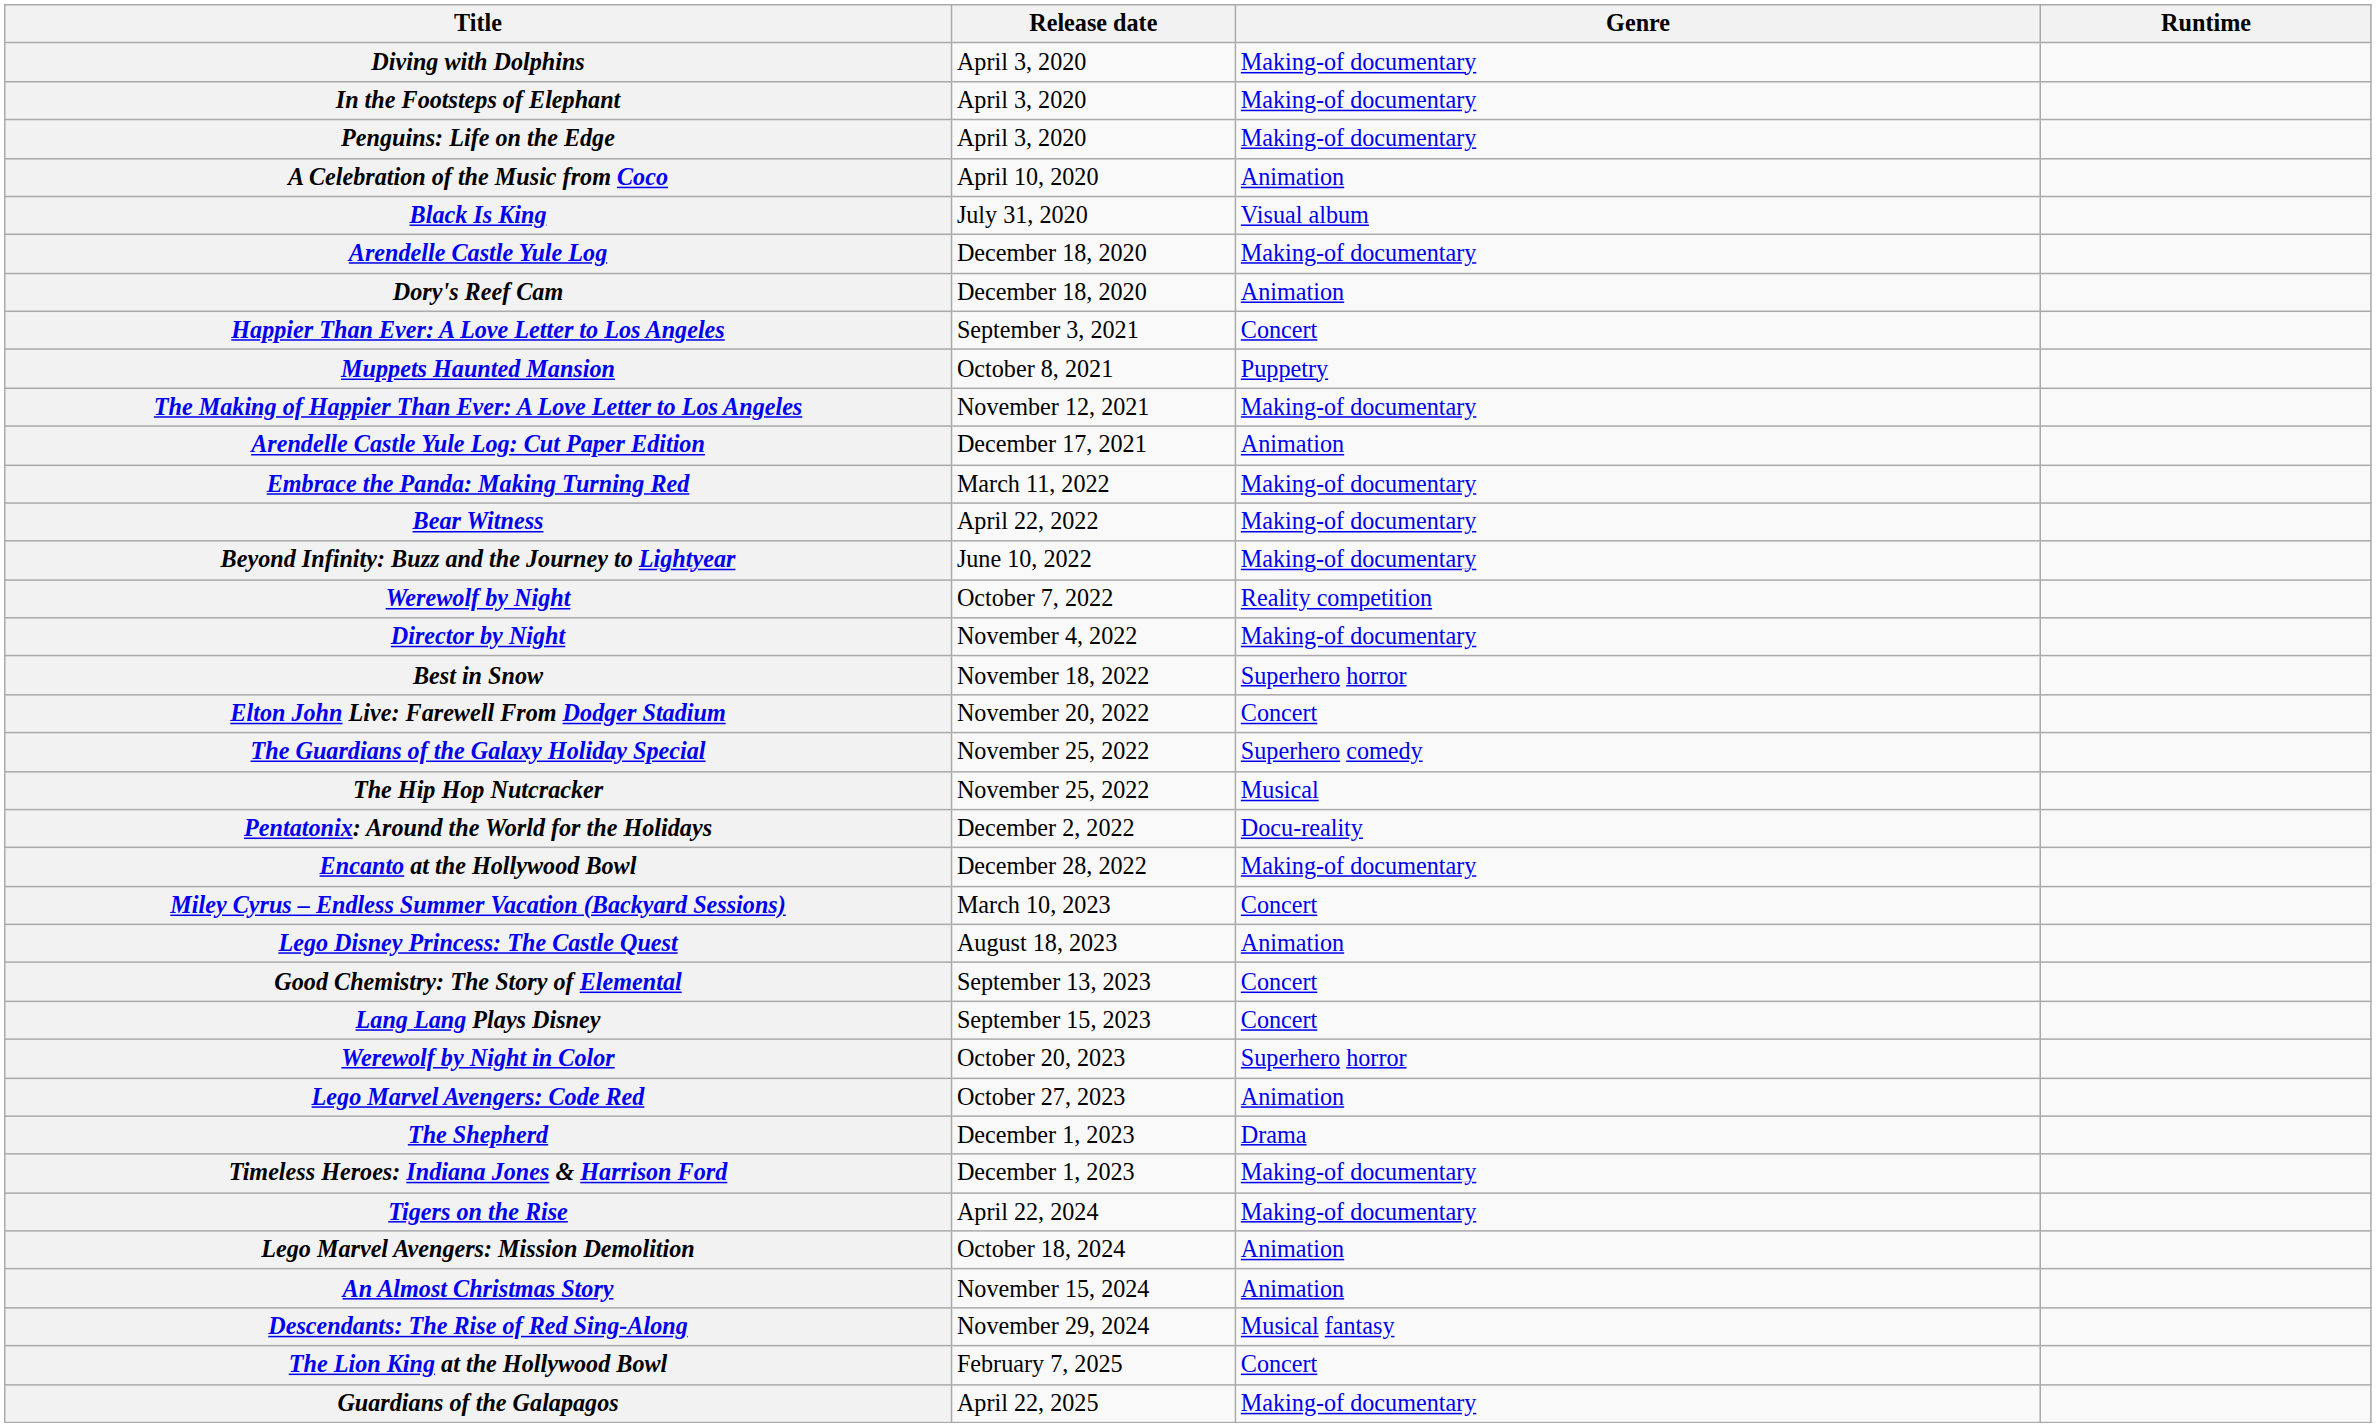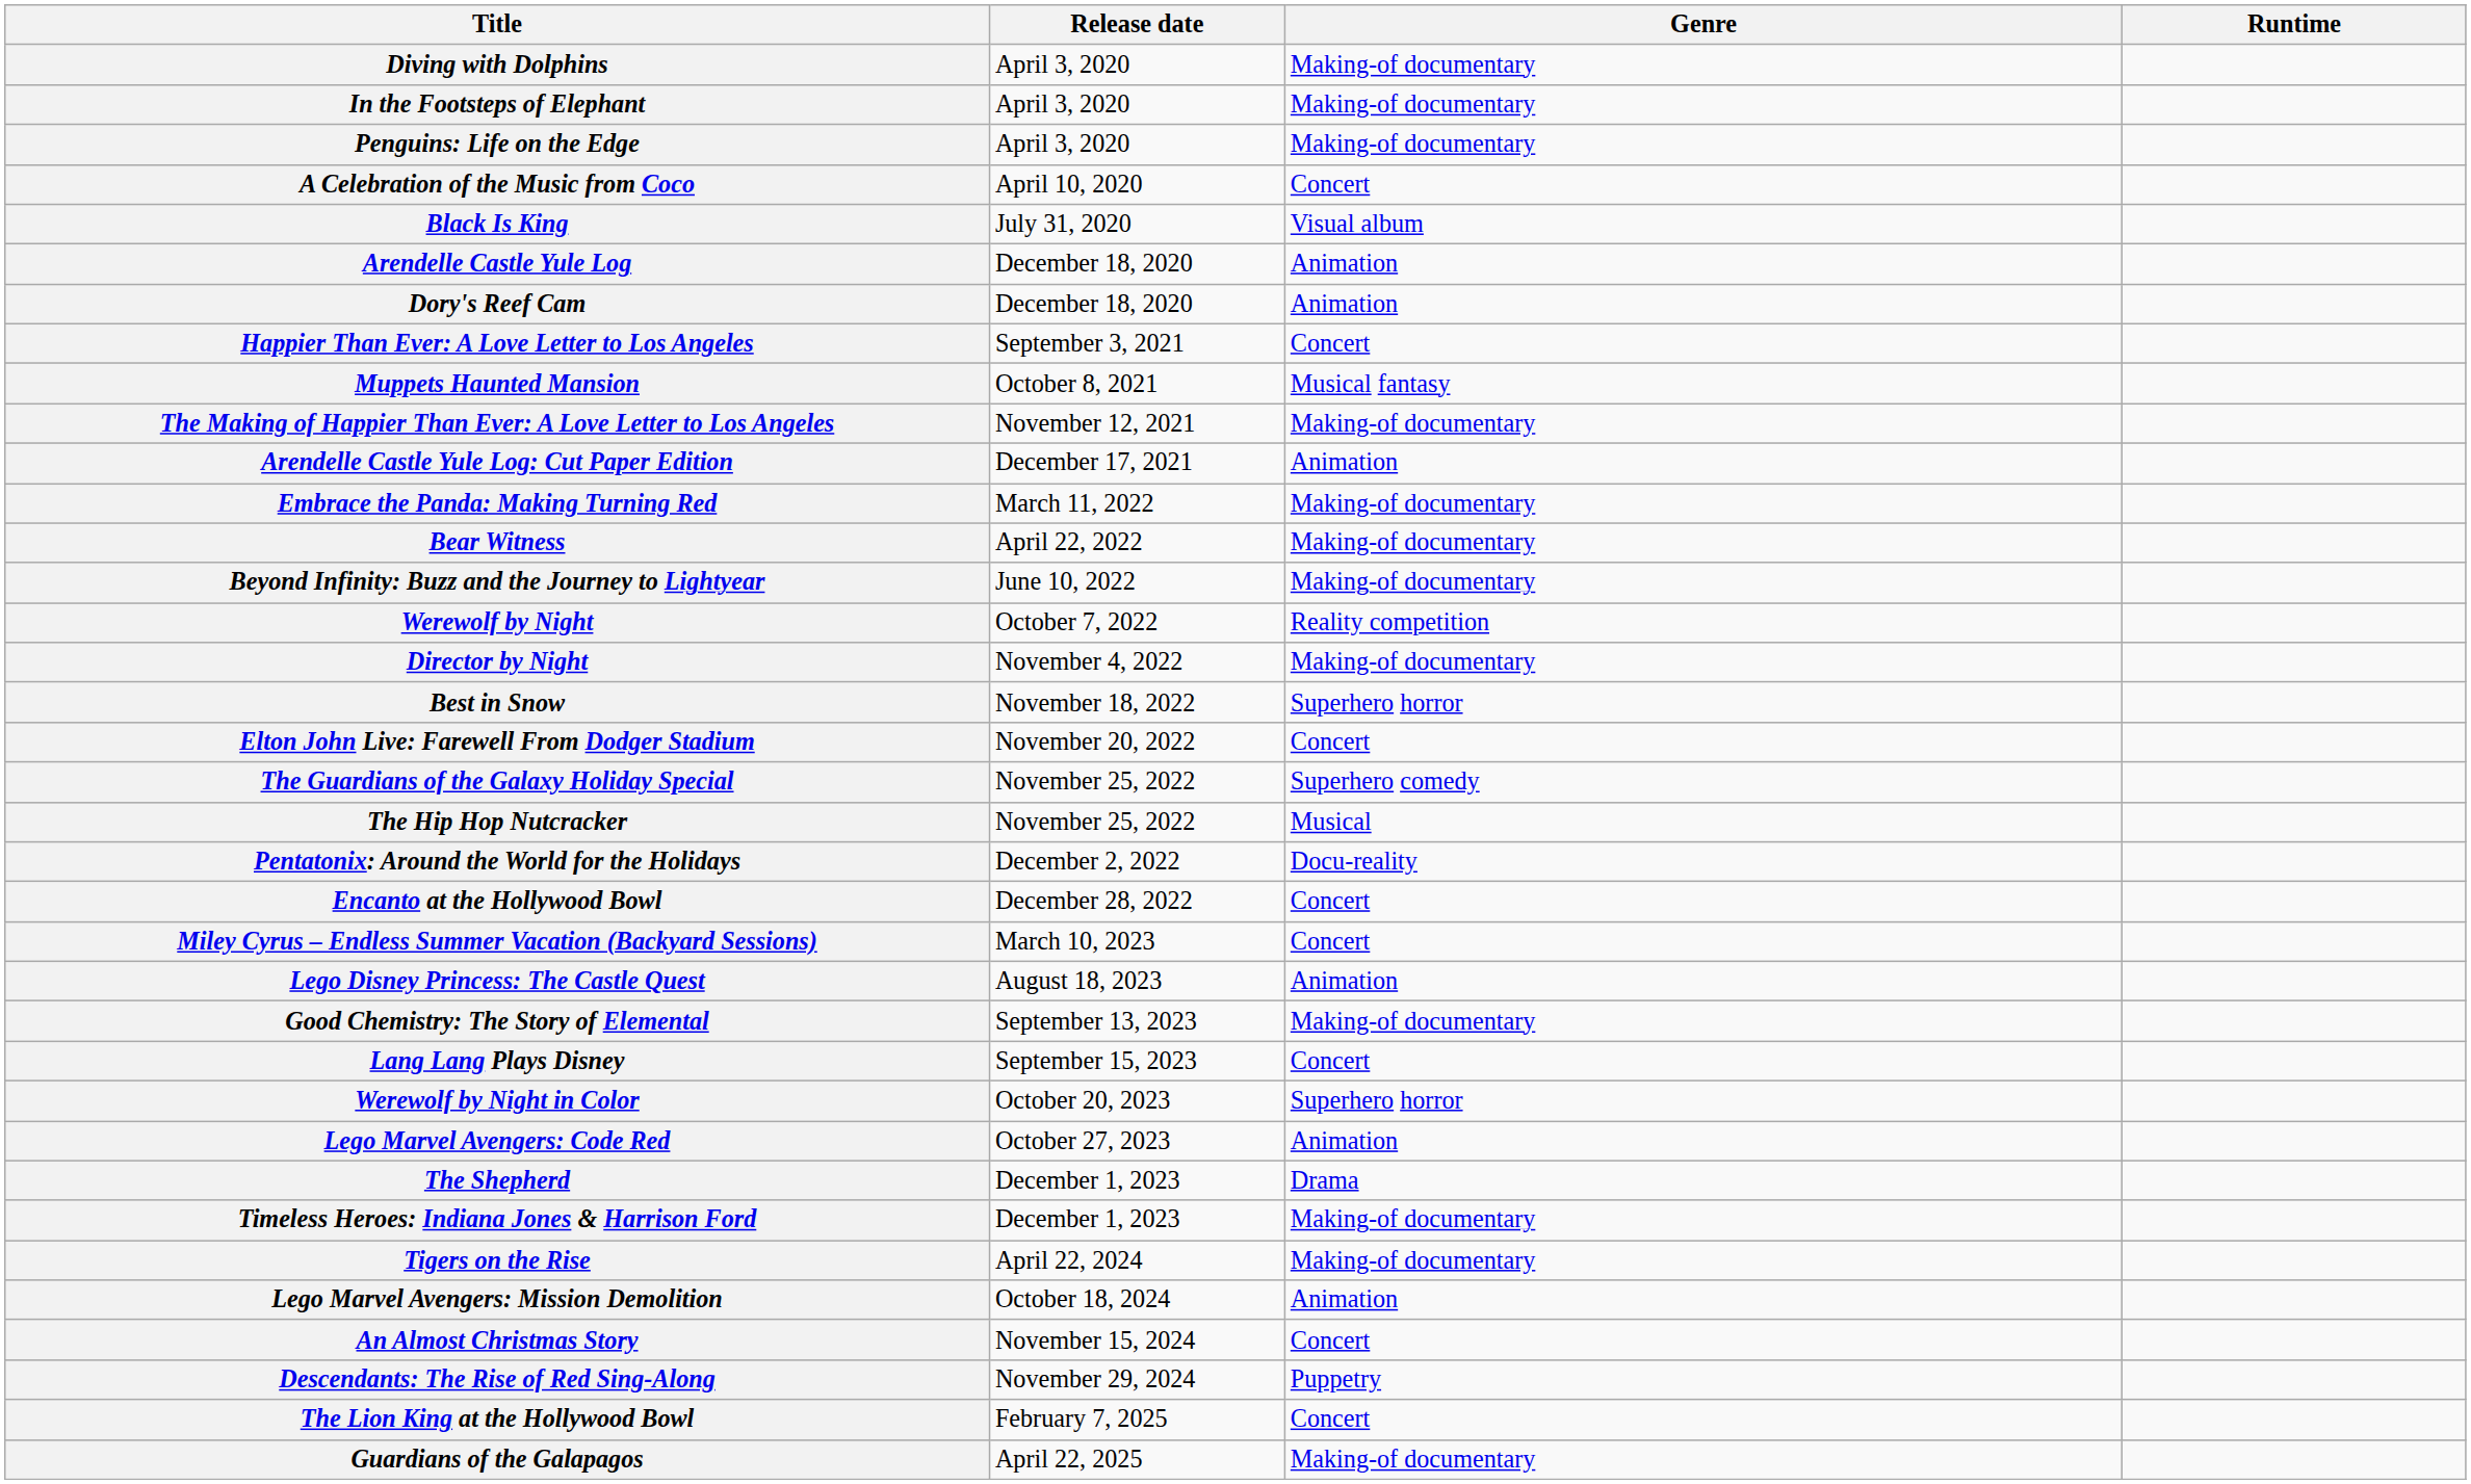A Celebration of the Music from Coco | Genre: Animation -> Concert
Arendelle Castle Yule Log | Genre: Making-of documentary -> Animation
Muppets Haunted Mansion | Genre: Puppetry -> Musical fantasy
Encanto at the Hollywood Bowl | Genre: Making-of documentary -> Concert
Good Chemistry: The Story of Elemental | Genre: Concert -> Making-of documentary
An Almost Christmas Story | Genre: Animation -> Concert
Descendants: The Rise of Red Sing-Along | Genre: Musical fantasy -> Puppetry
